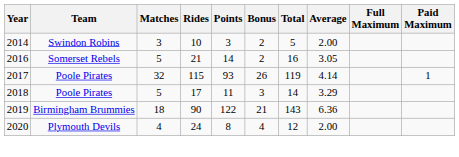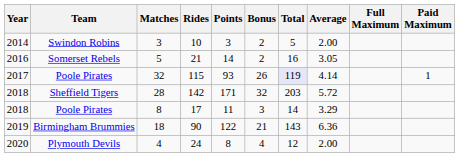115 | Total: no background -> lavender background
+ row: 2018 | Sheffield Tigers | 28 | 142 | 171 | 32 | 203 | 5.72
17 | Matches: 5 -> 8
